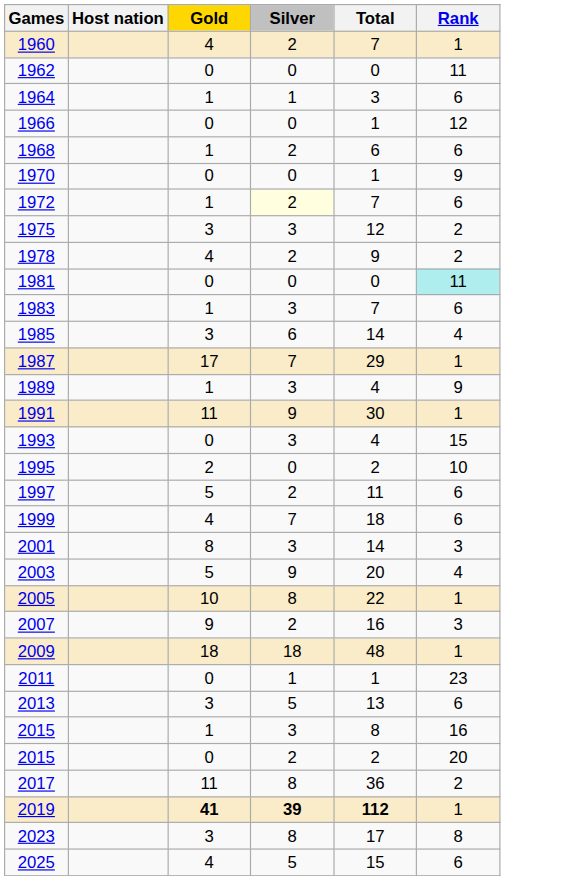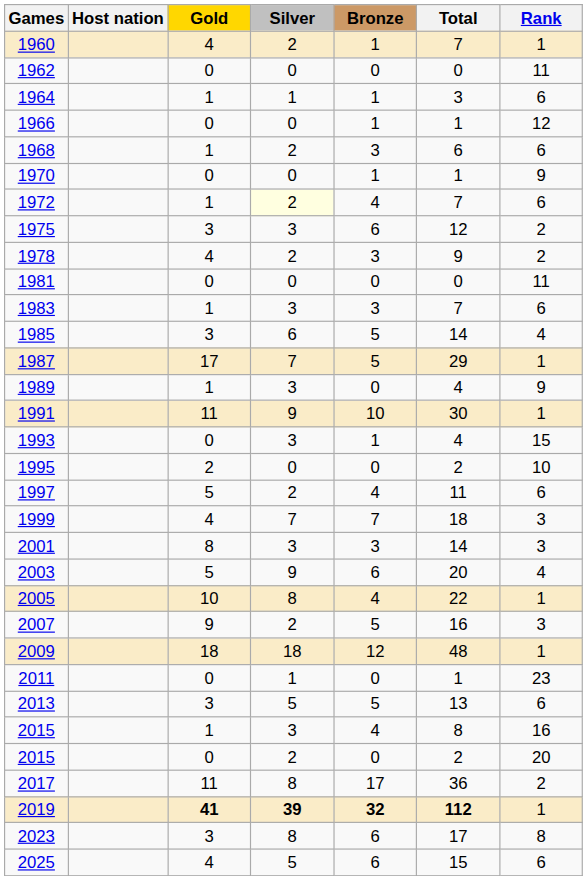+ column: Bronze | 1 | 0 | 1 | 1 | 3 | 1 | 4 | 6 | 3 | 0 | 3 | 5 | 5 | 0 | 10 | 1 | 0 | 4 | 7 | 3 | 6 | 4 | 5 | 12 | 0 | 5 | 4 | 0 | 17 | 32 | 6 | 6
1981 | Rank: paleturquoise background -> no background
1999 | Rank: 6 -> 3
